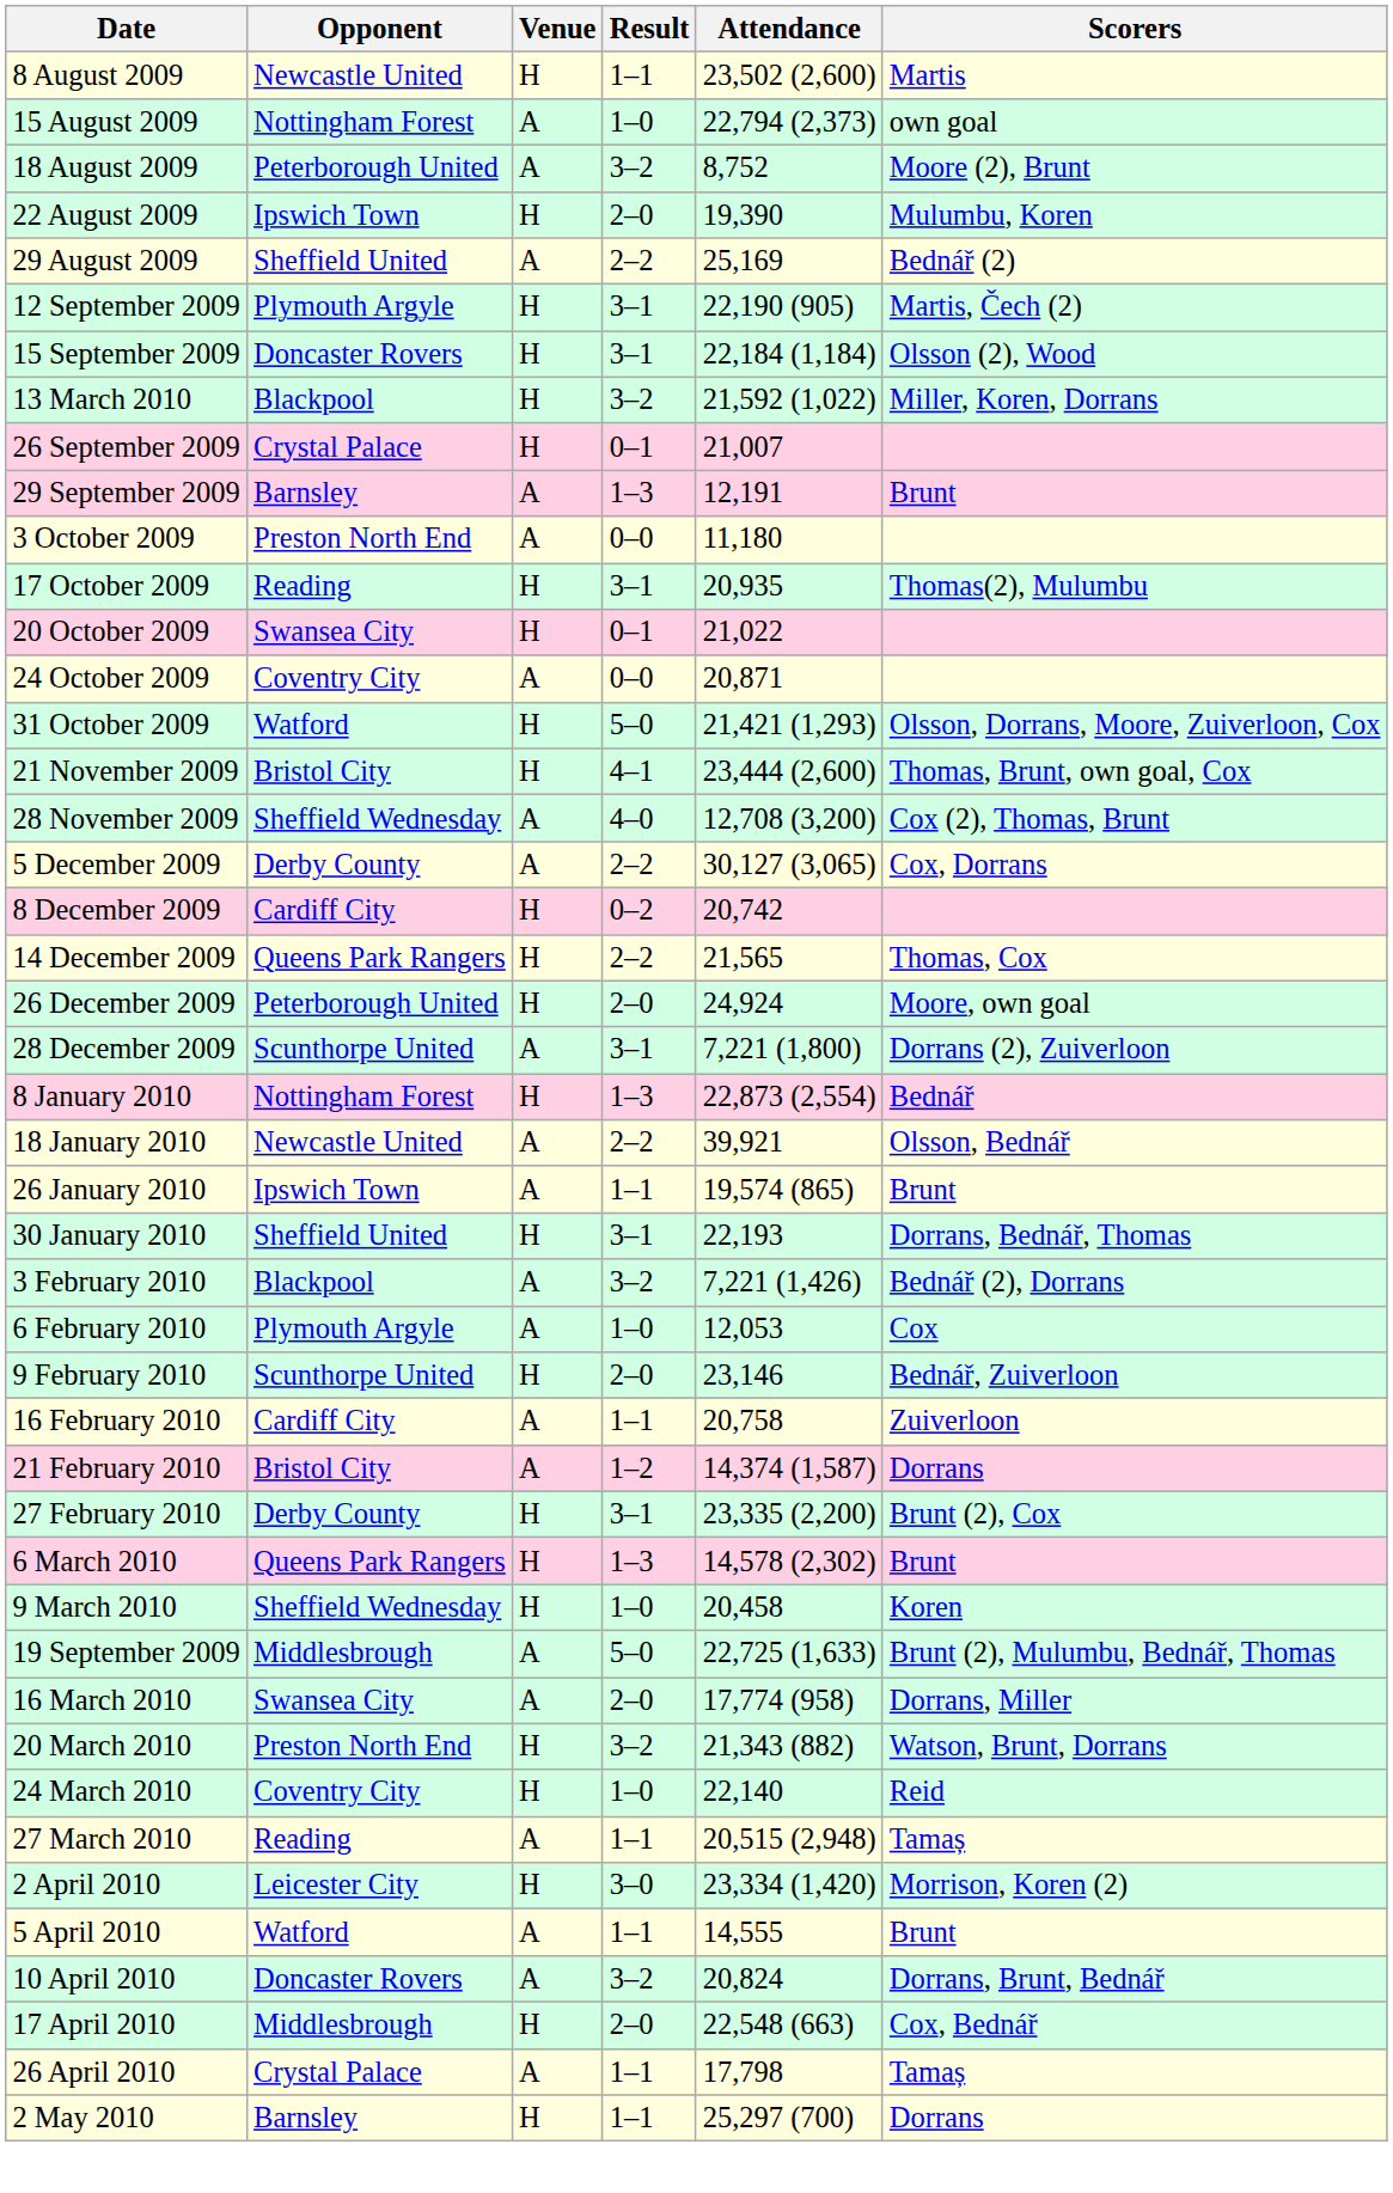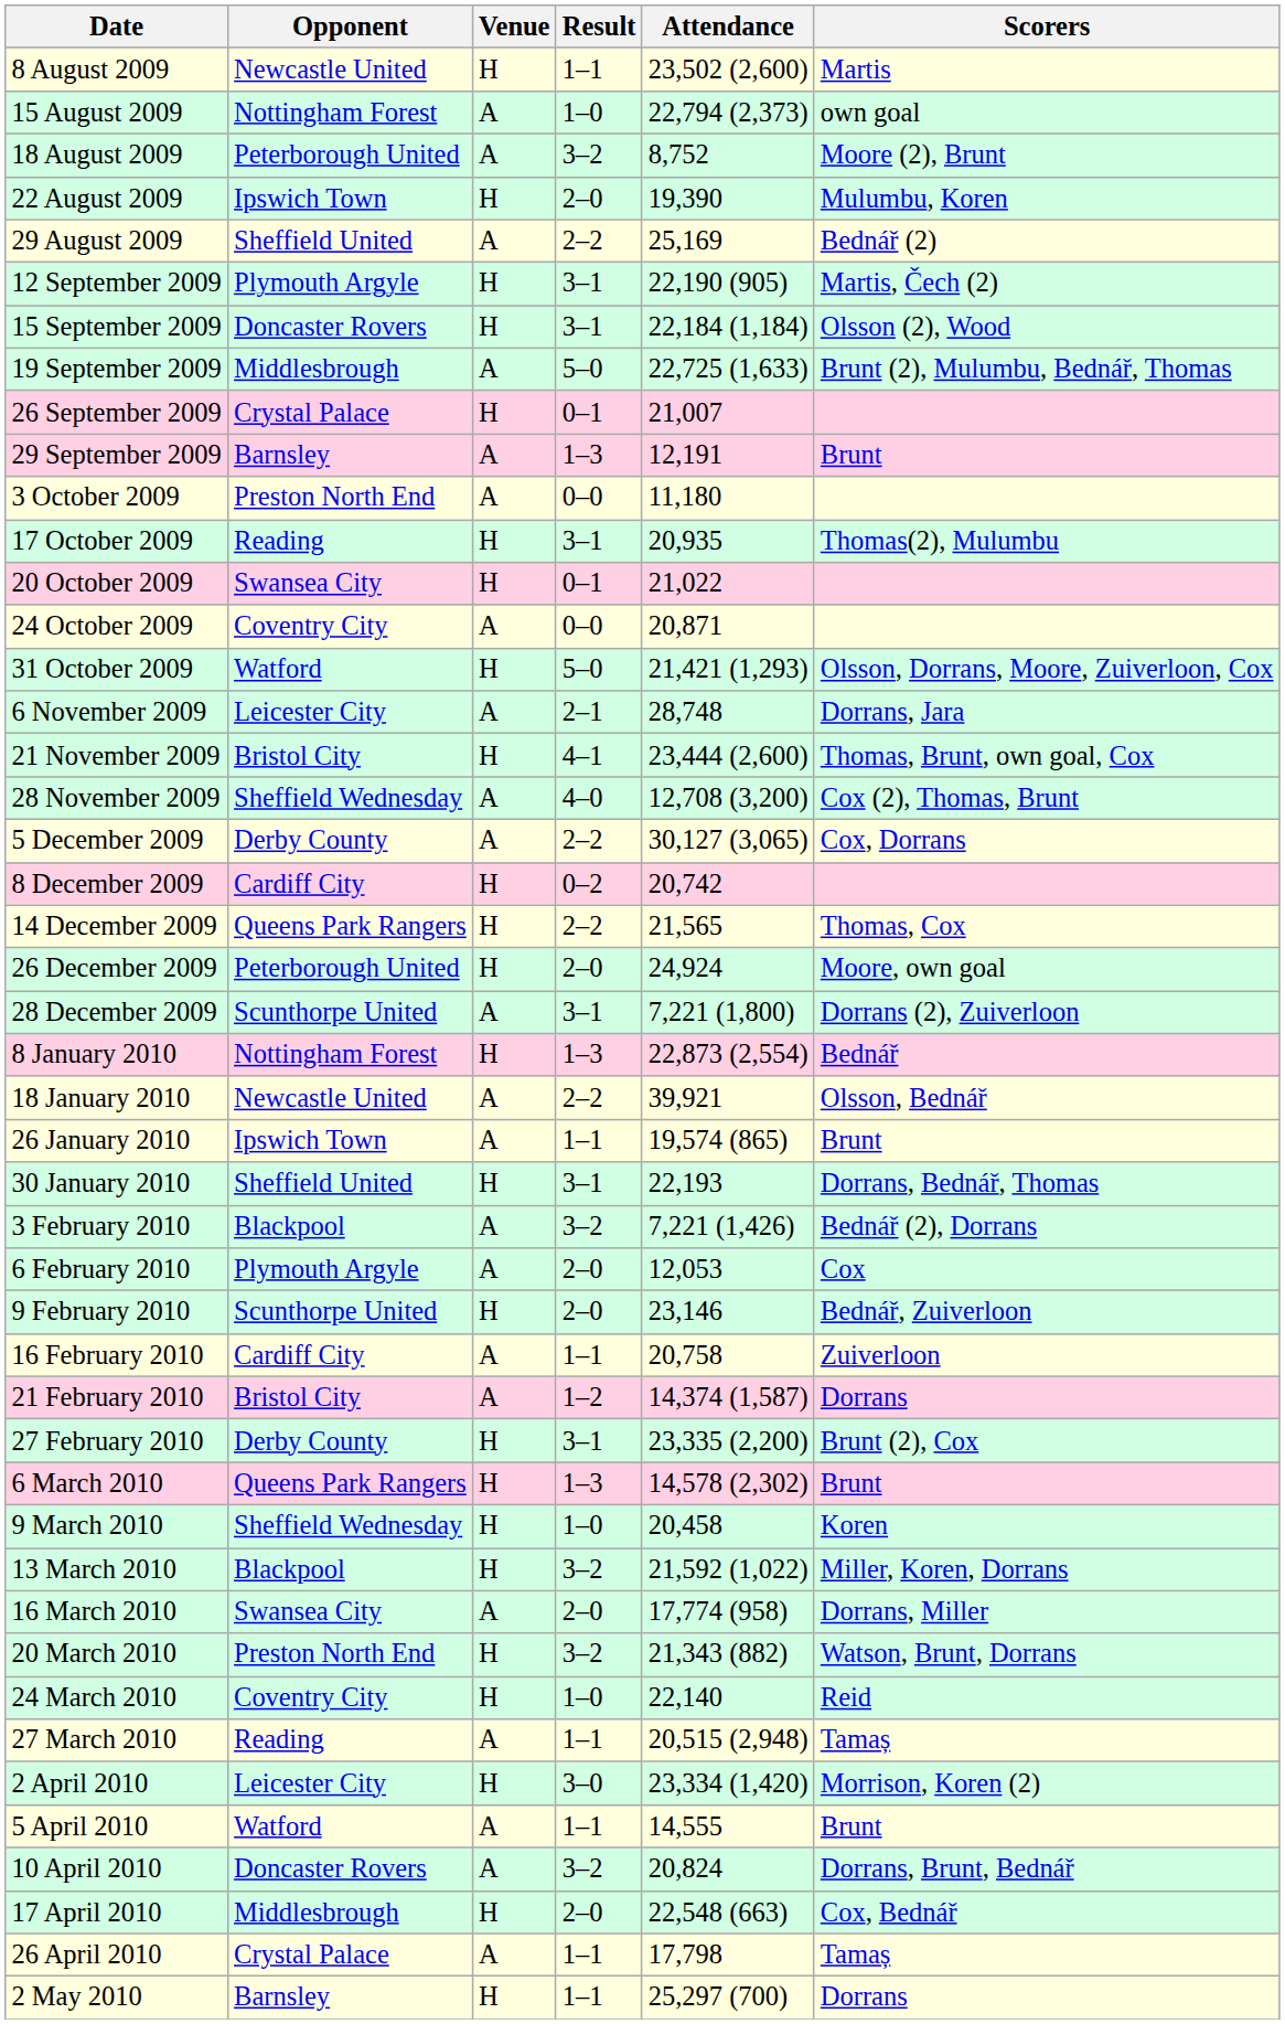rows swapped: 19 September 2009 <-> 13 March 2010
+ row: 6 November 2009 | Leicester City | A | 2–1 | 28,748 | Dorrans, Jara
6 February 2010 | Result: 1–0 -> 2–0
